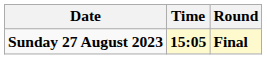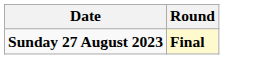- column: Time | 15:05
